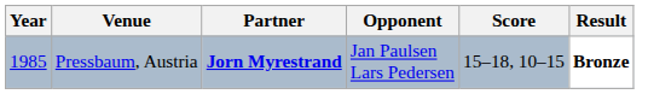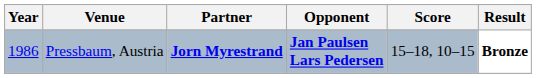Pressbaum, Austria | Year: 1985 -> 1986
Pressbaum, Austria | Opponent: normal -> bold
